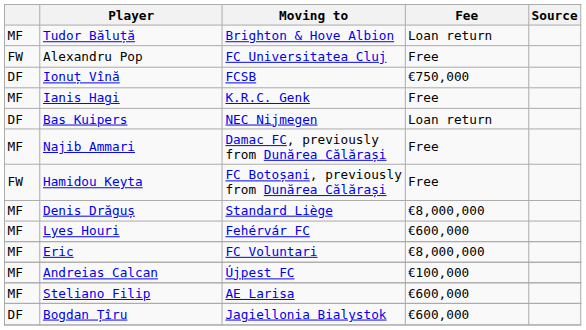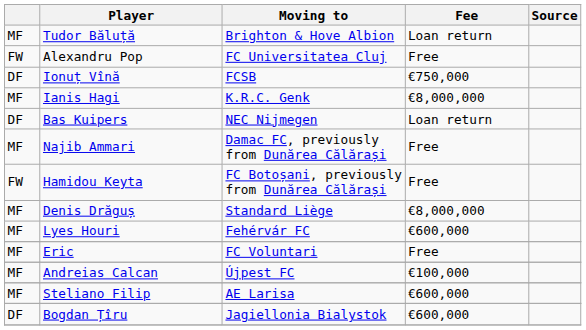Ianis Hagi | Fee: Free -> €8,000,000
Eric | Fee: €8,000,000 -> Free
